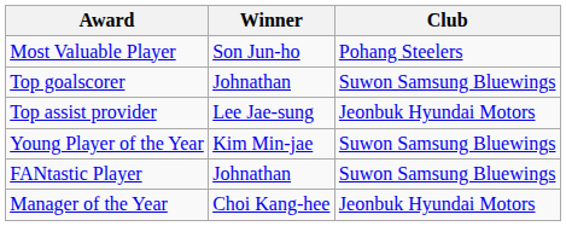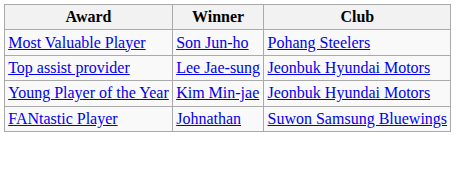- row: Top goalscorer | Johnathan | Suwon Samsung Bluewings
Young Player of the Year | Club: Suwon Samsung Bluewings -> Jeonbuk Hyundai Motors
- row: Manager of the Year | Choi Kang-hee | Jeonbuk Hyundai Motors
